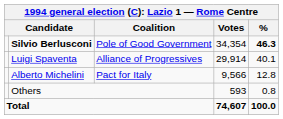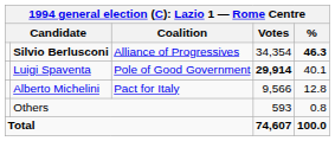Silvio Berlusconi | Coalition: Pole of Good Government -> Alliance of Progressives
Luigi Spaventa | Coalition: Alliance of Progressives -> Pole of Good Government
Luigi Spaventa | Votes: normal -> bold
